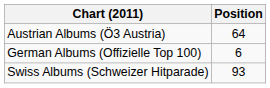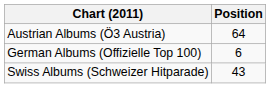Swiss Albums (Schweizer Hitparade) | Position: 93 -> 43
